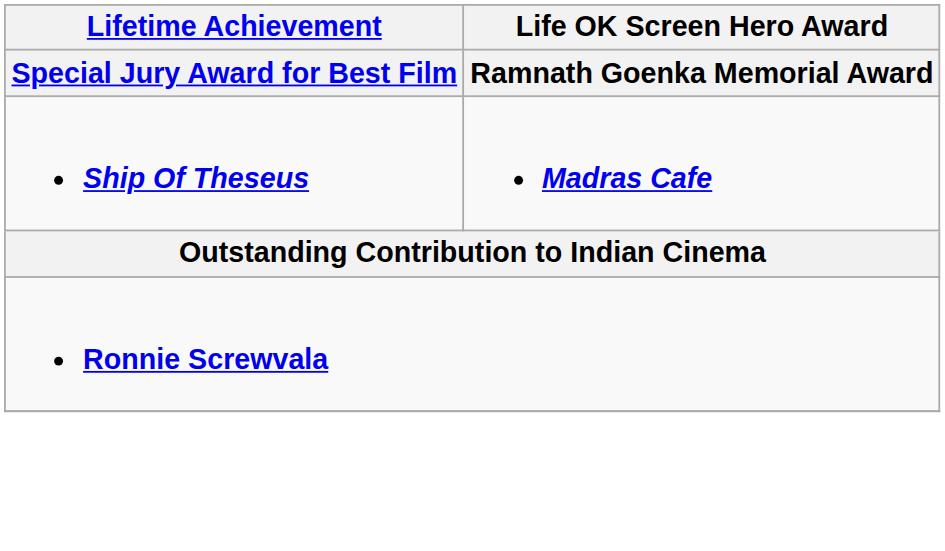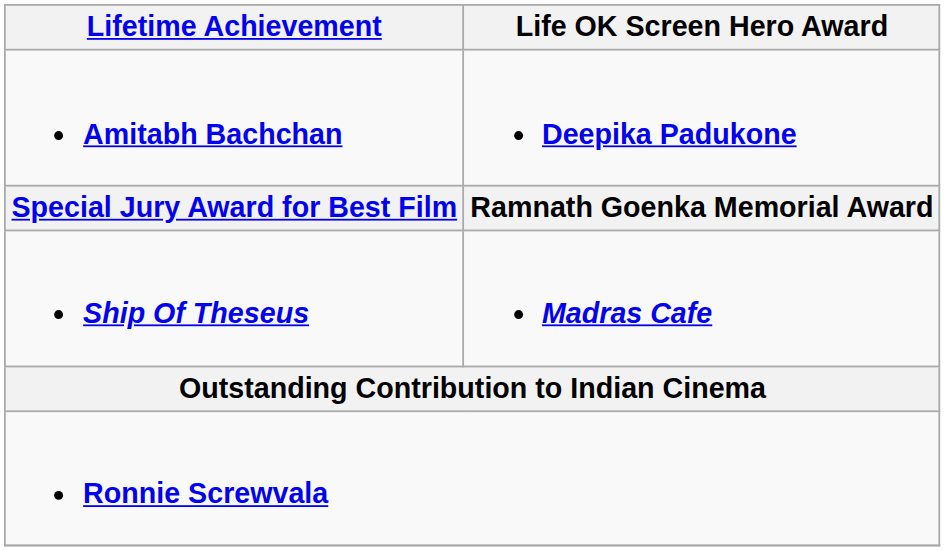+ row: Amitabh Bachchan | Deepika Padukone
